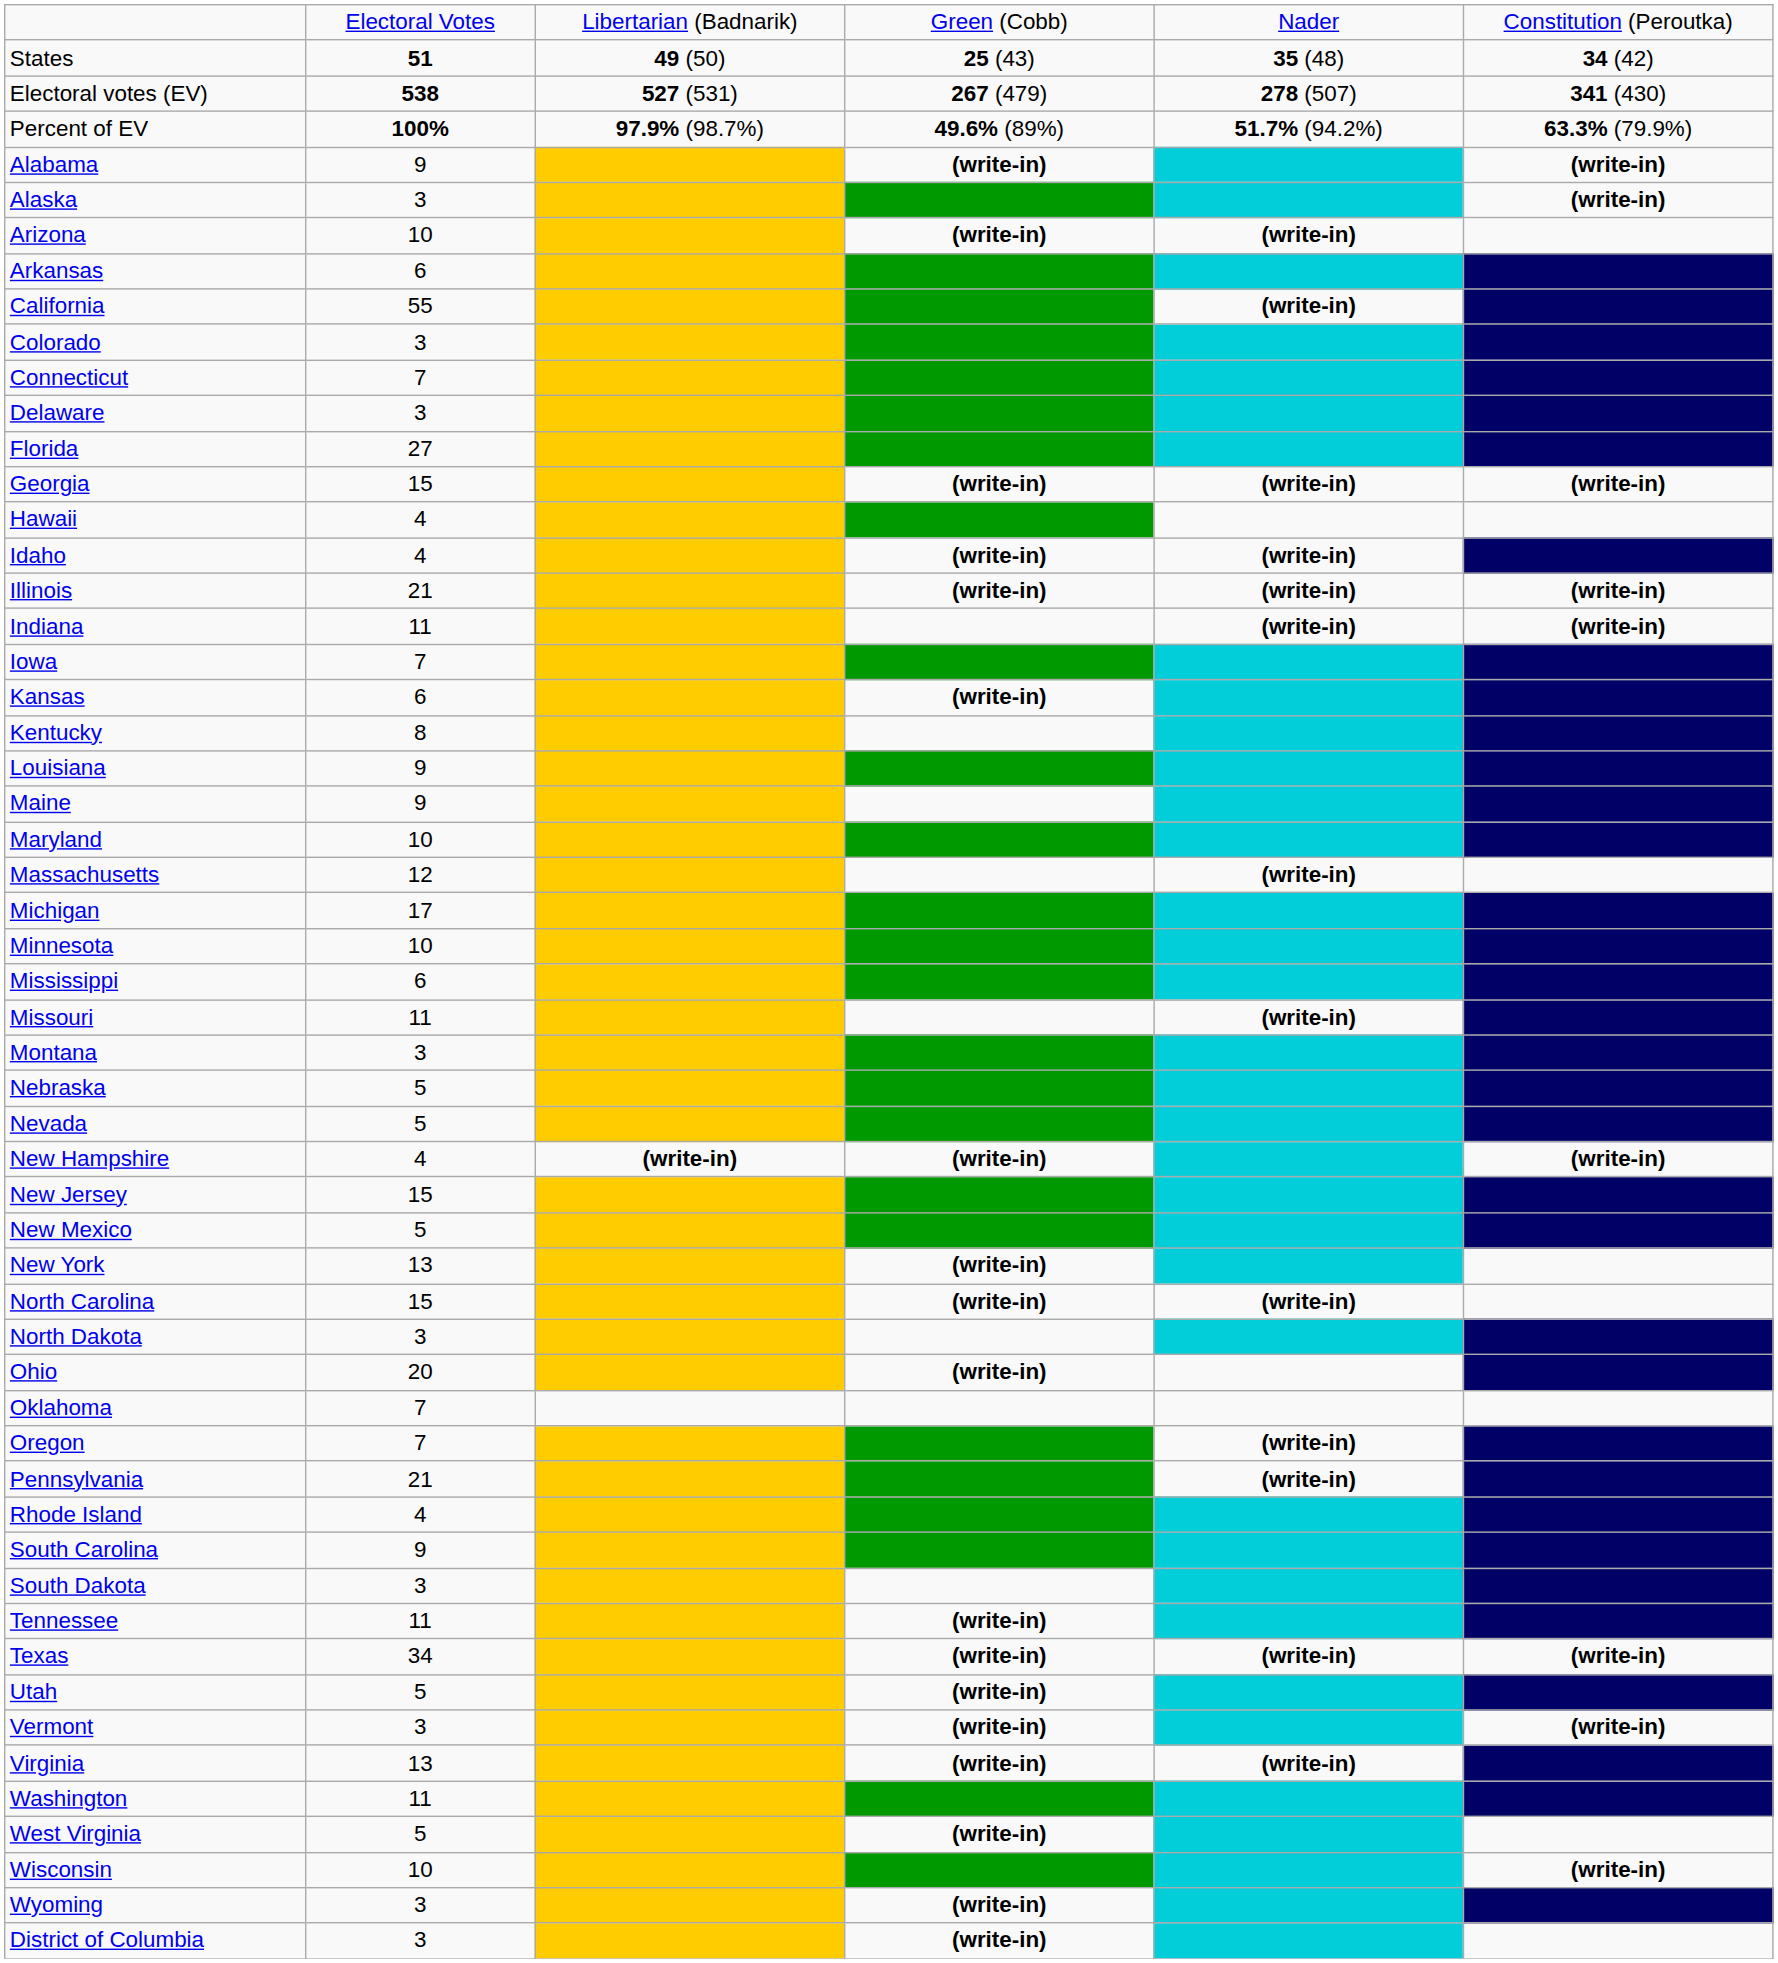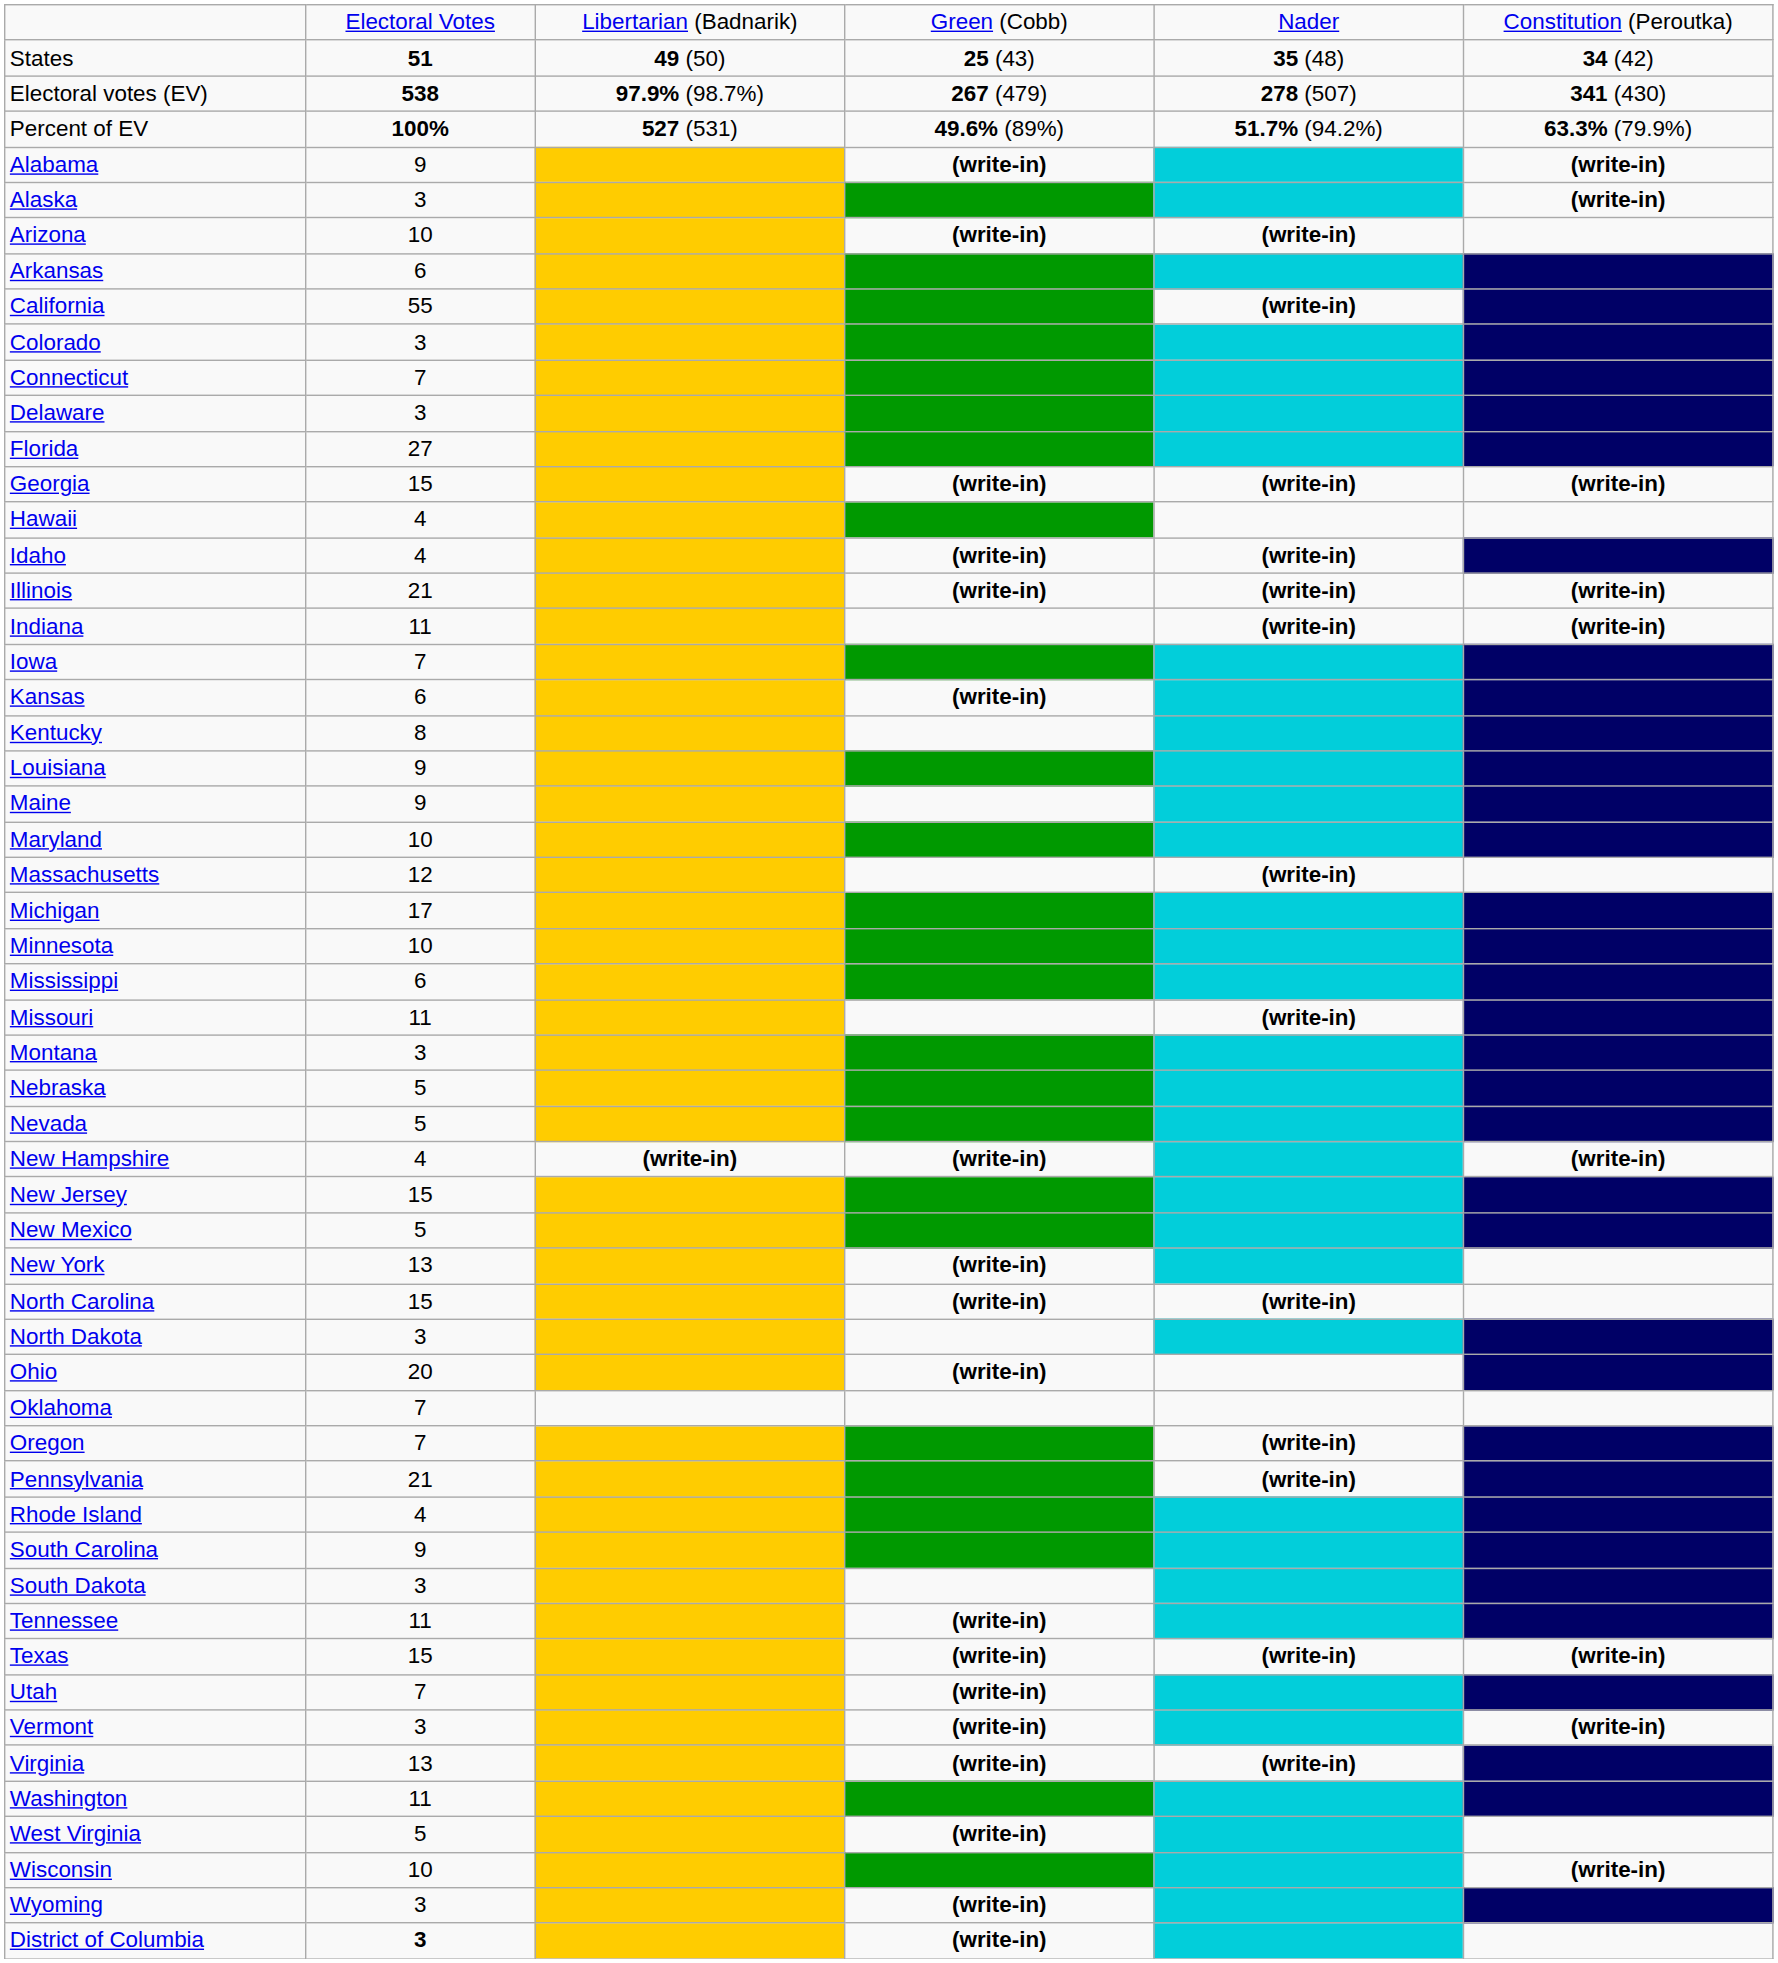Electoral votes (EV) | column 3: 527 (531) -> 97.9% (98.7%)
Percent of EV | column 3: 97.9% (98.7%) -> 527 (531)
Texas | column 2: 34 -> 15
Utah | column 2: 5 -> 7
District of Columbia | column 2: normal -> bold
